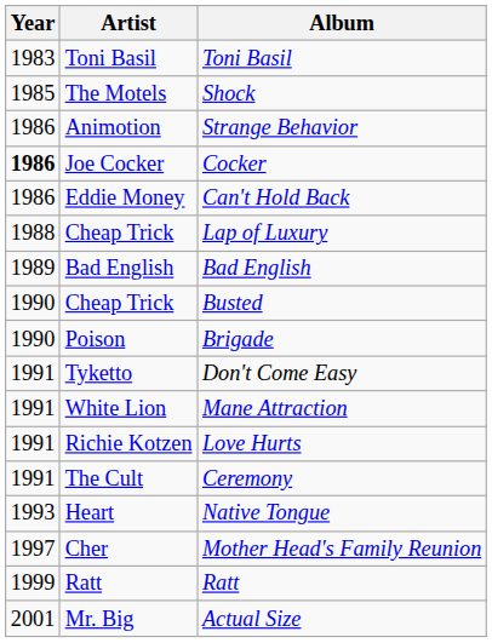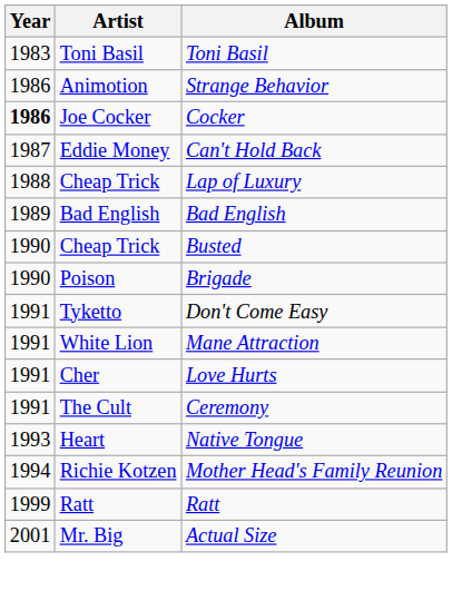- row: 1985 | The Motels | Shock
Can't Hold Back | Year: 1986 -> 1987
Love Hurts | Artist: Richie Kotzen -> Cher
Mother Head's Family Reunion | Year: 1997 -> 1994
Mother Head's Family Reunion | Artist: Cher -> Richie Kotzen
